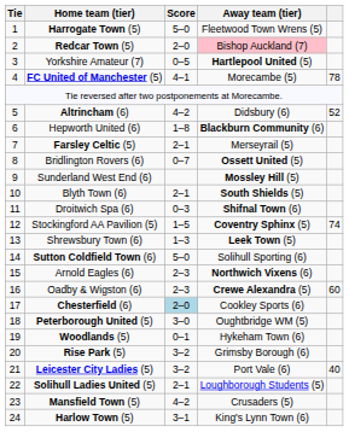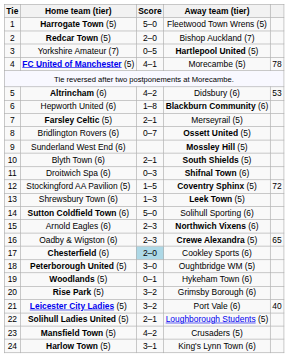Redcar Town (5) | Away team (tier): pink background -> no background
Altrincham (6) | column 5: 52 -> 53
Stockingford AA Pavilion (5) | column 5: 74 -> 72
Oadby & Wigston (6) | column 5: 60 -> 65
